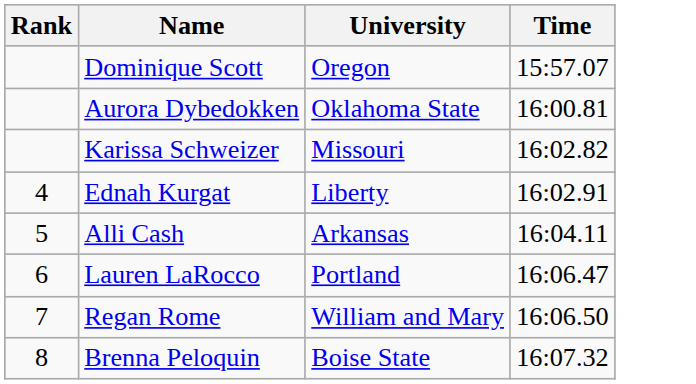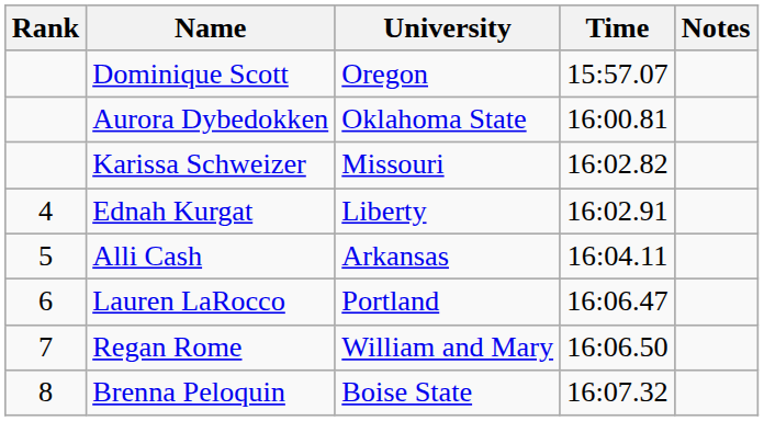+ column: Notes
